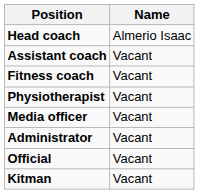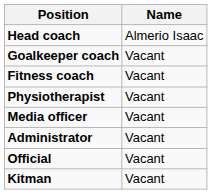- row: Assistant coach | Vacant
+ row: Goalkeeper coach | Vacant
